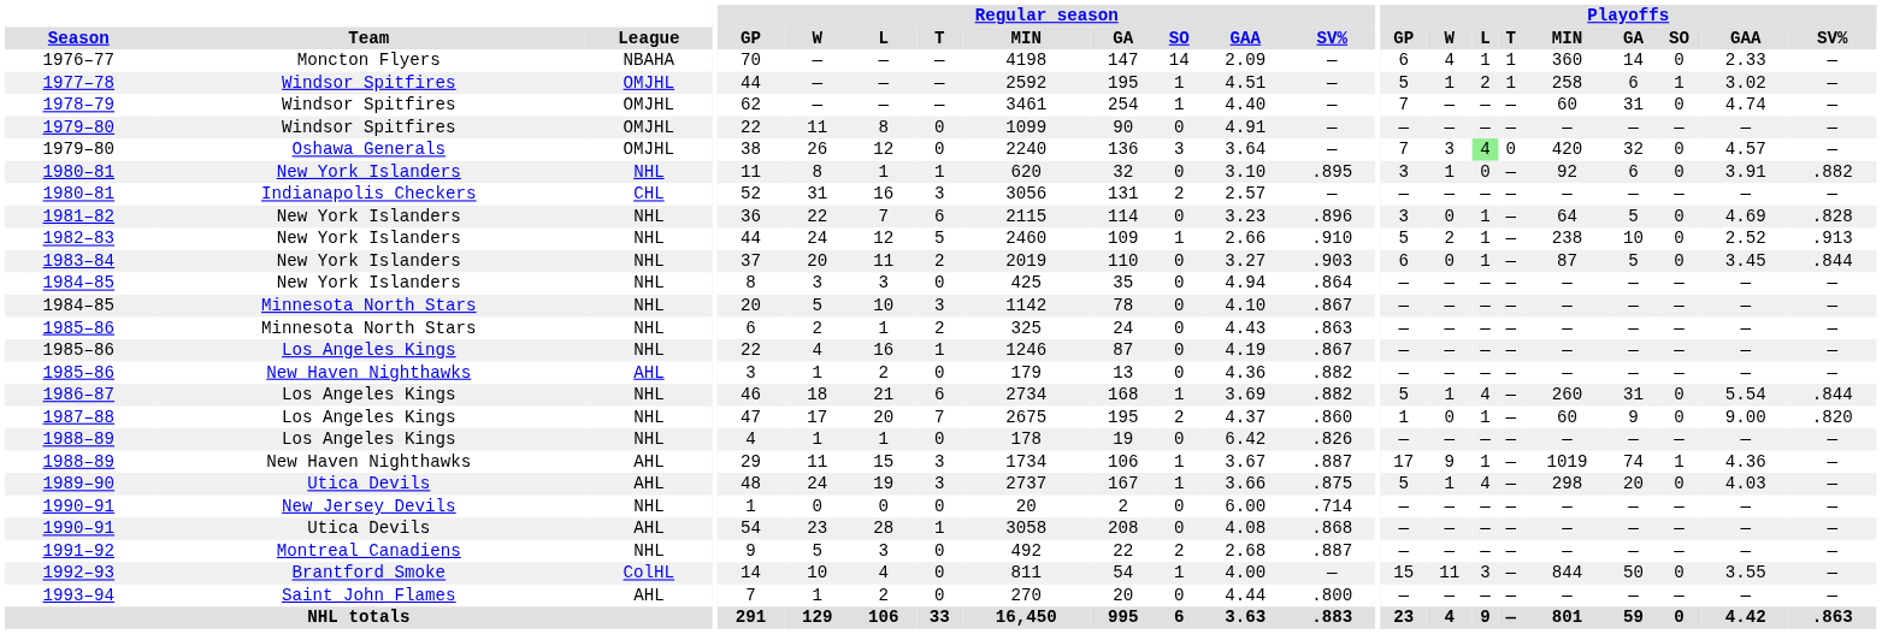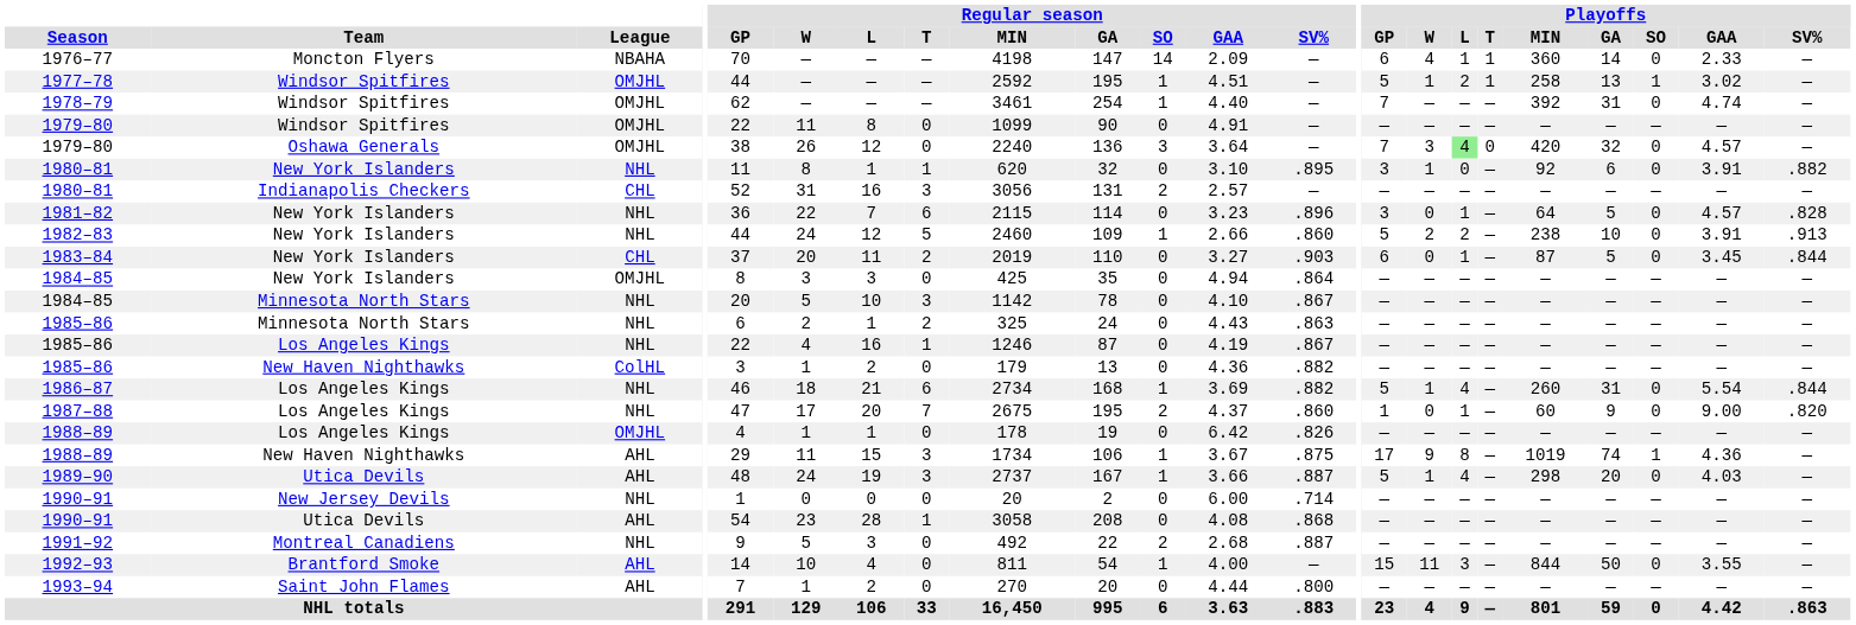1977–78 | Playoffs / GA: 6 -> 13
1978–79 | Playoffs / MIN: 60 -> 392
1981–82 | Playoffs / GAA: 4.69 -> 4.57
1982–83 | Regular season / SV%: .910 -> .860
1982–83 | Playoffs / L: 1 -> 2
1982–83 | Playoffs / GAA: 2.52 -> 3.91
1983–84 | League: NHL -> CHL
1984–85 / New York Islanders | League: NHL -> OMJHL
1985–86 / New Haven Nighthawks | League: AHL -> ColHL
1988–89 / Los Angeles Kings | League: NHL -> OMJHL
1988–89 / New Haven Nighthawks | Regular season / SV%: .887 -> .875
1988–89 / New Haven Nighthawks | Playoffs / L: 1 -> 8
1989–90 | Regular season / SV%: .875 -> .887
1992–93 | League: ColHL -> AHL
